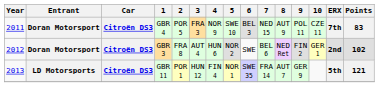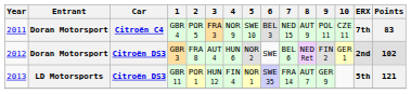GBR 4 | Car: Citroën DS3 -> Citroën C4
